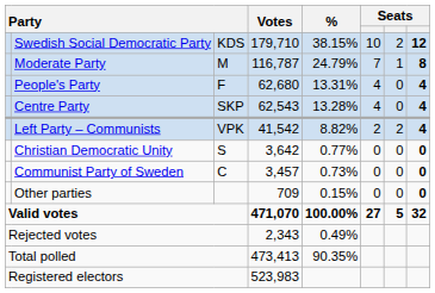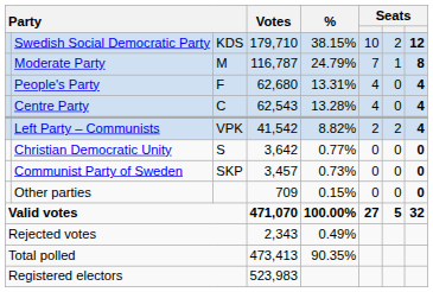Centre Party | column 3: SKP -> C
Communist Party of Sweden | column 3: C -> SKP
